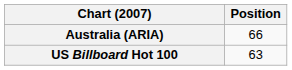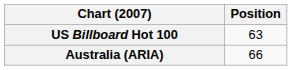rows swapped: Australia (ARIA) <-> US Billboard Hot 100
